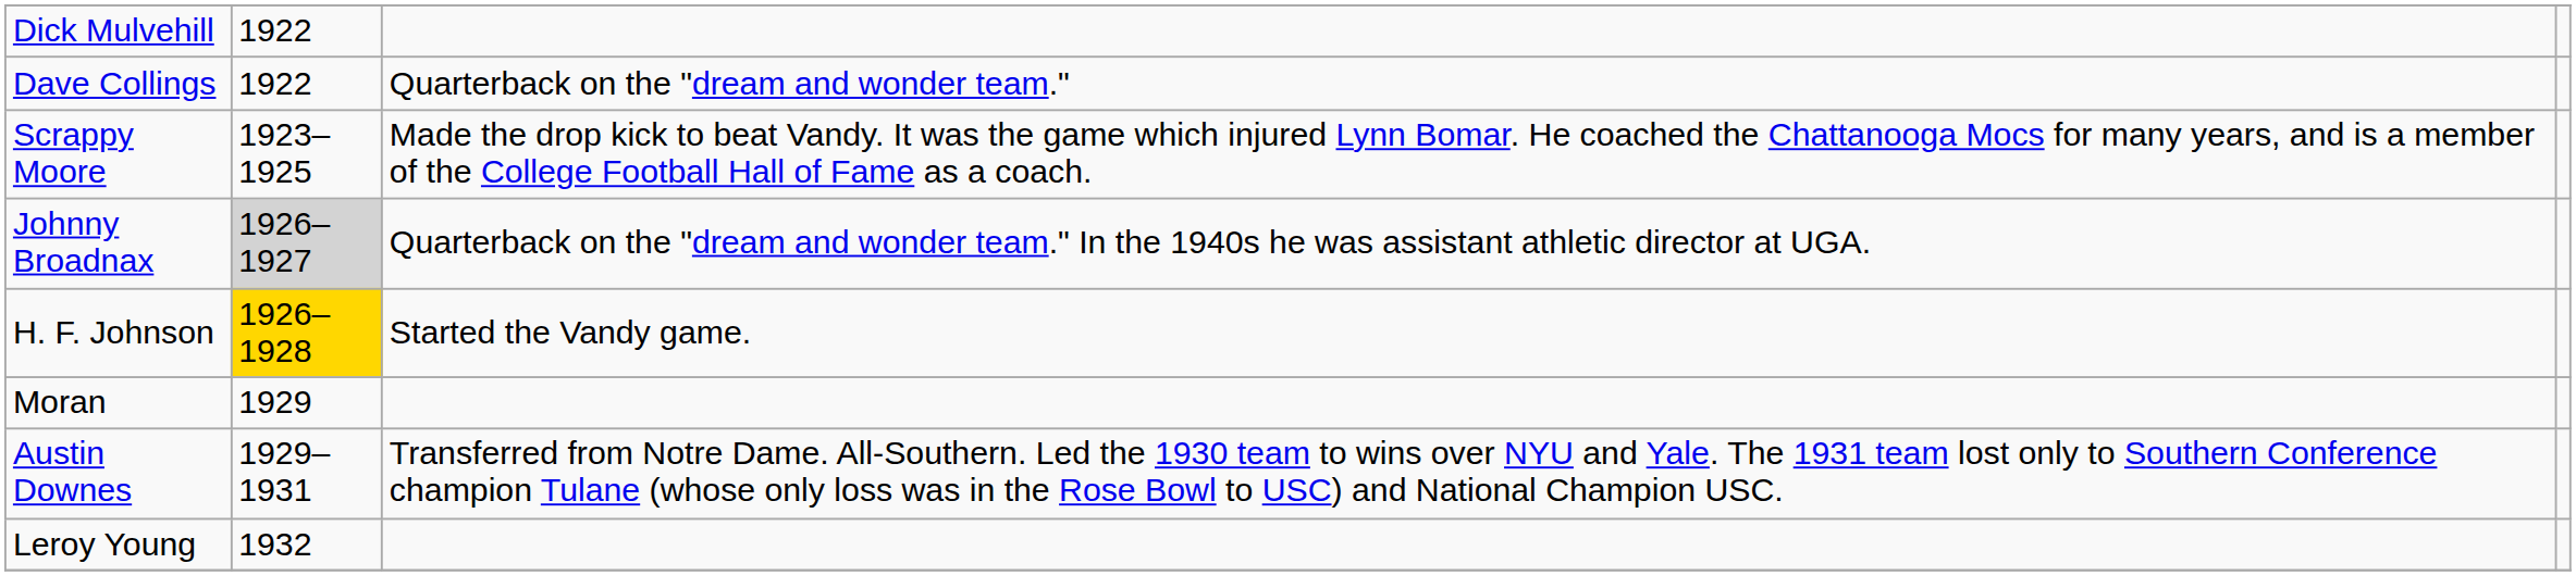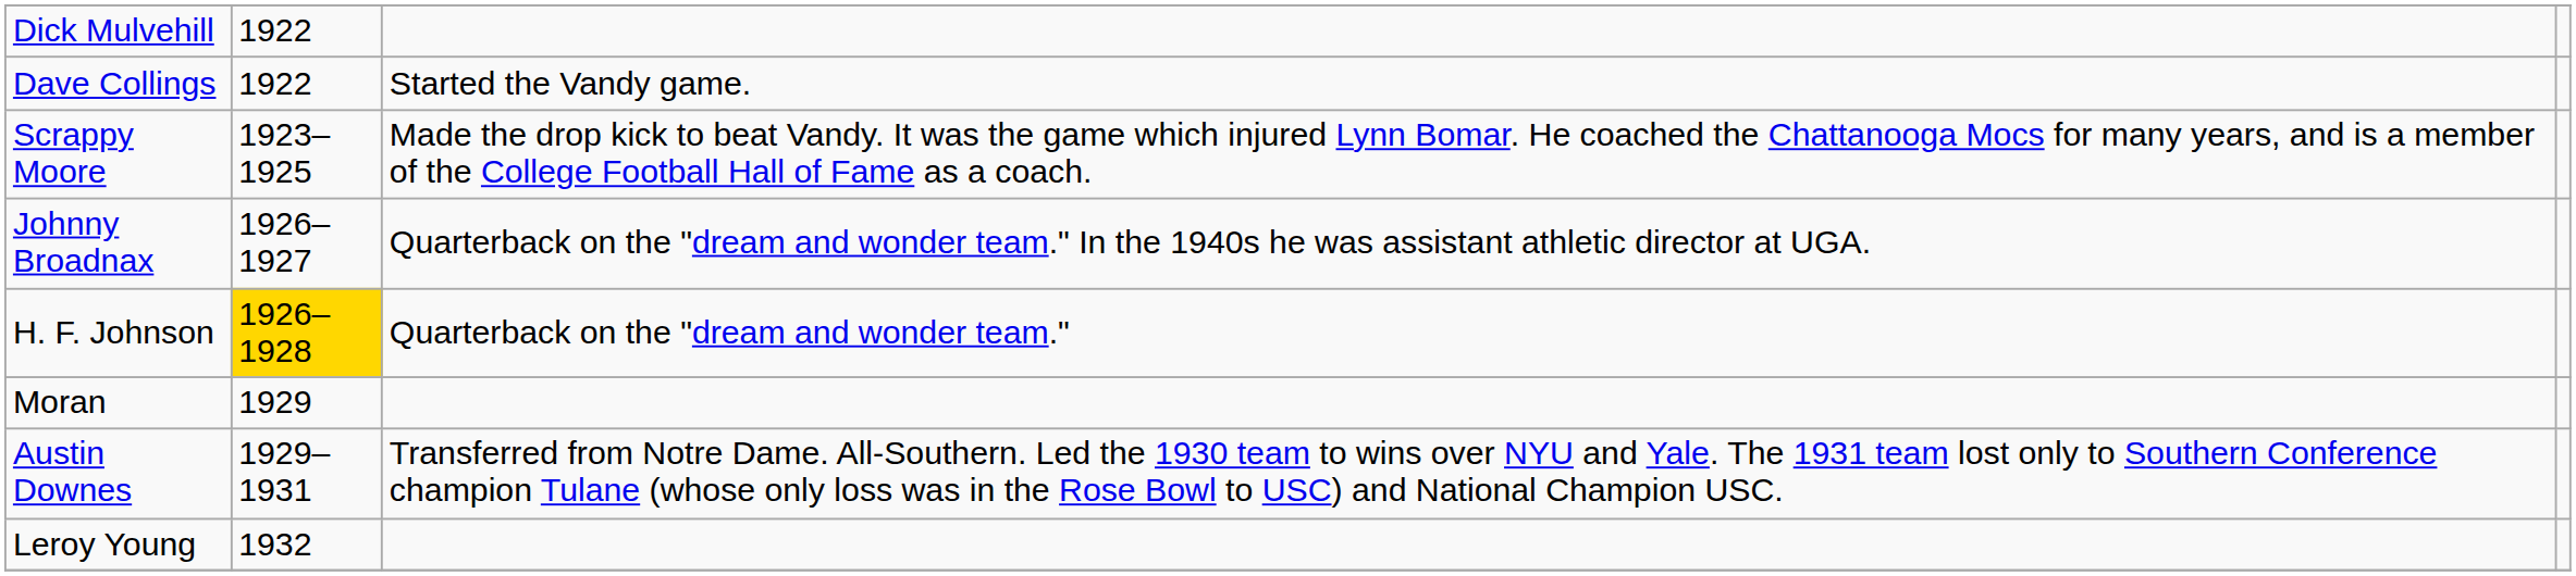Dave Collings | column 3: Quarterback on the "dream and wonder team." -> Started the Vandy game.
Johnny Broadnax | column 2: lightgrey background -> no background
H. F. Johnson | column 3: Started the Vandy game. -> Quarterback on the "dream and wonder team."
